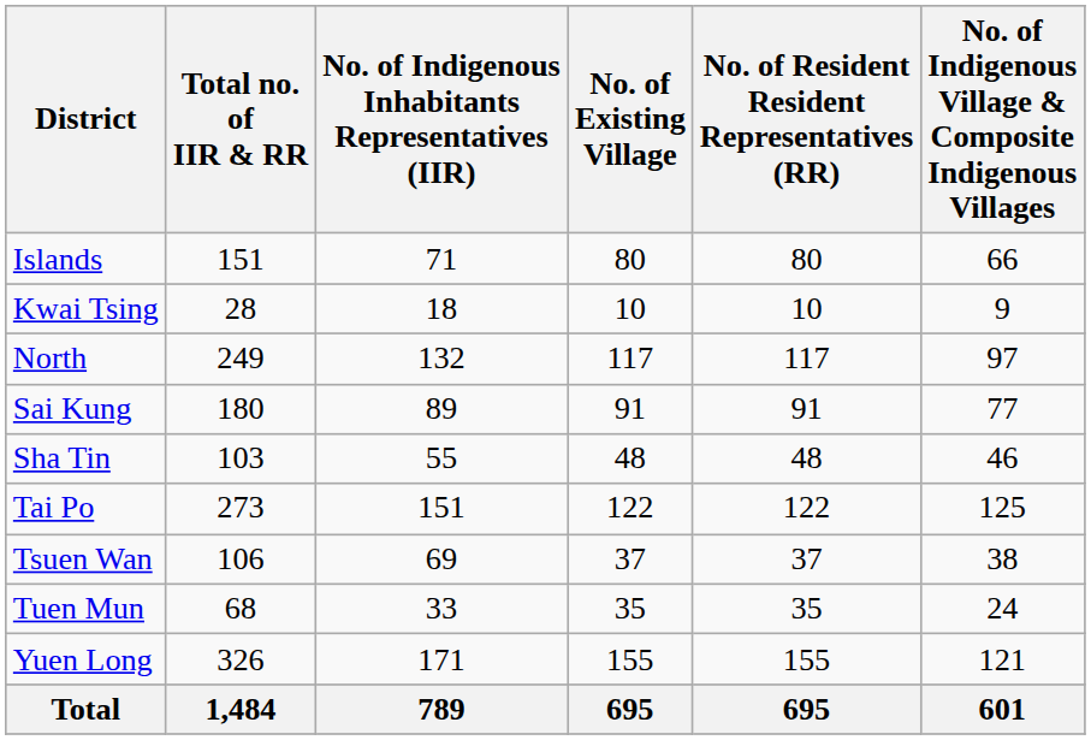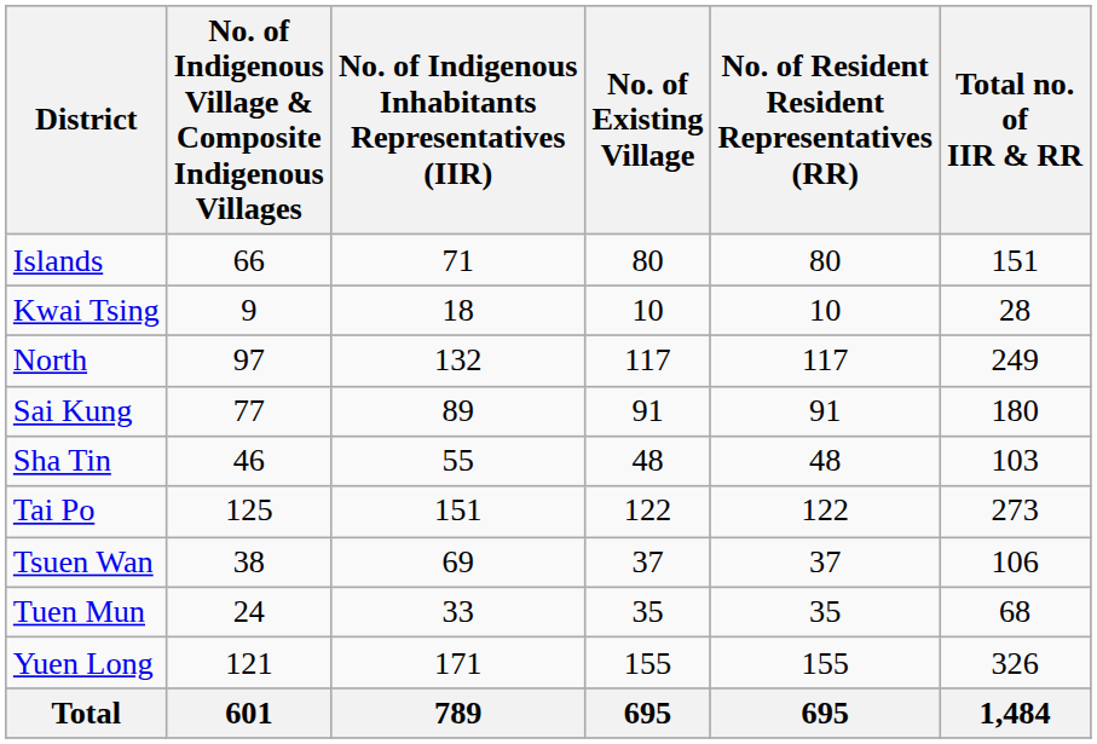columns swapped: No. of Indigenous Village & Composite Indigenous Villages <-> Total no. of IIR & RR
